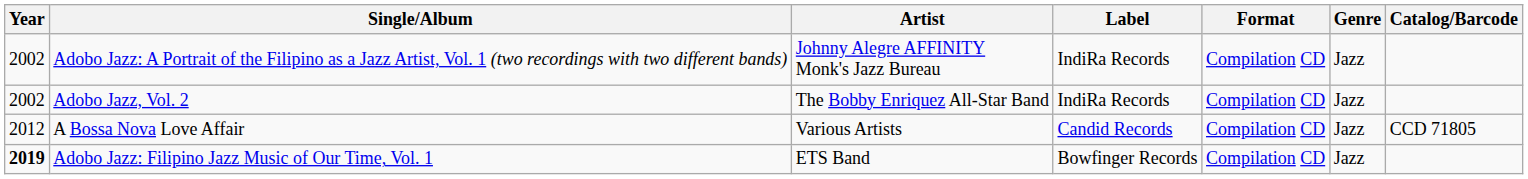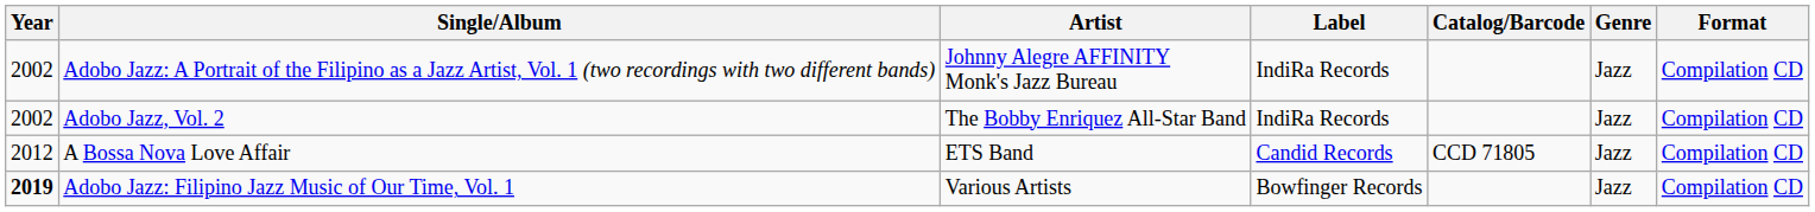columns swapped: Catalog/Barcode <-> Format
A Bossa Nova Love Affair | Artist: Various Artists -> ETS Band
Adobo Jazz: Filipino Jazz Music of Our Time, Vol. 1 | Artist: ETS Band -> Various Artists
